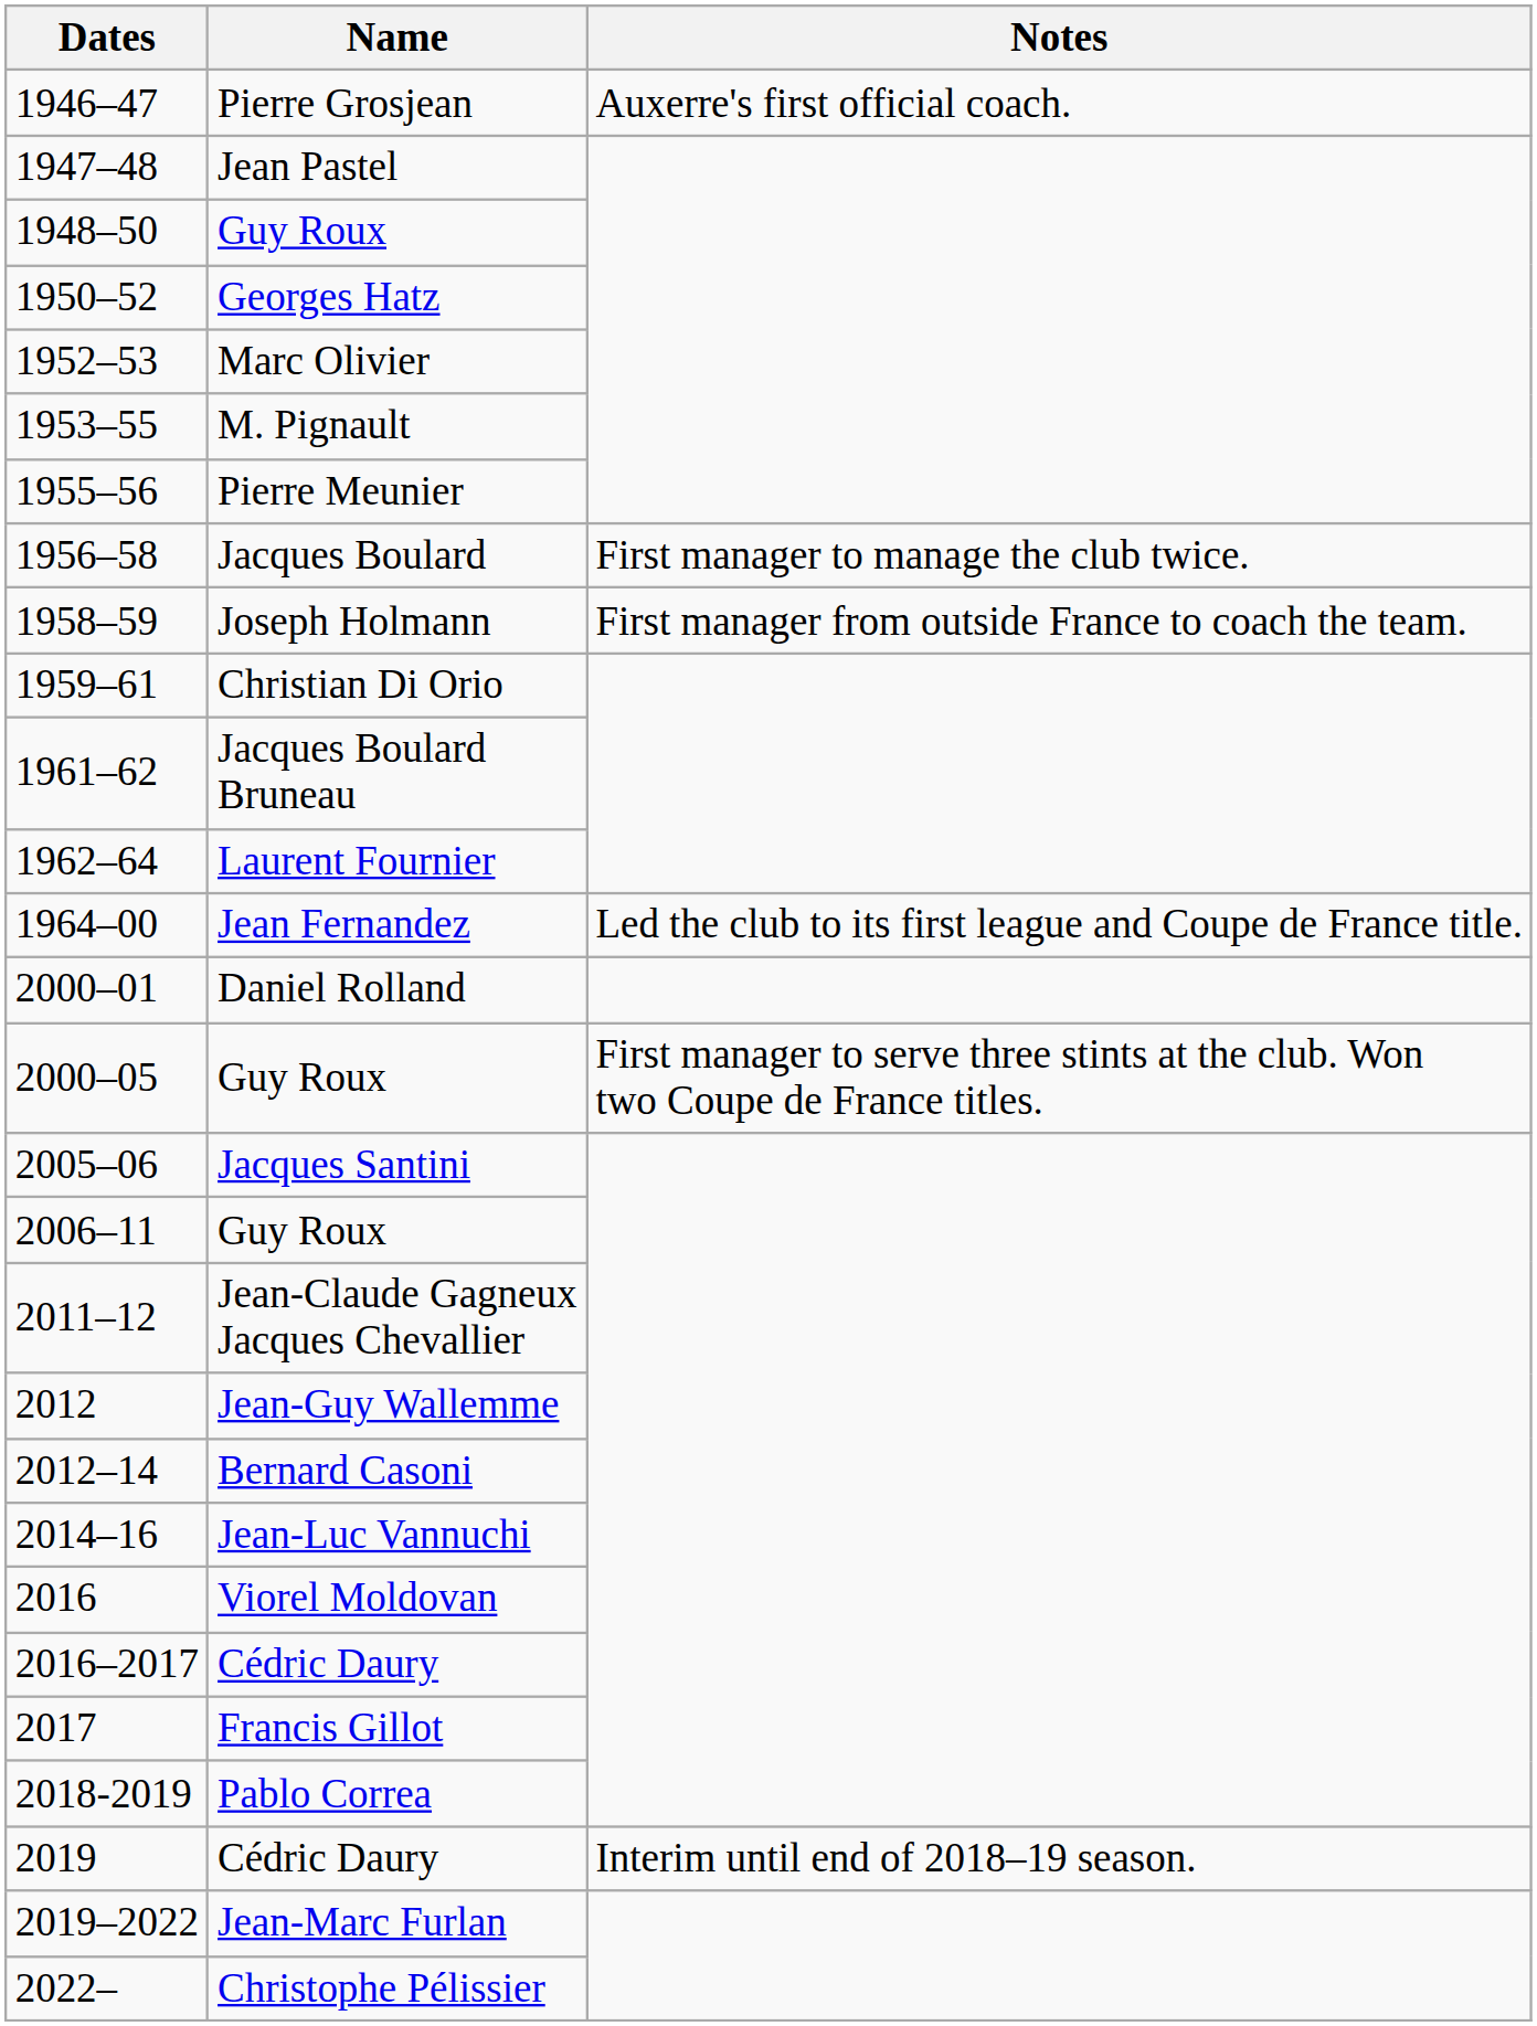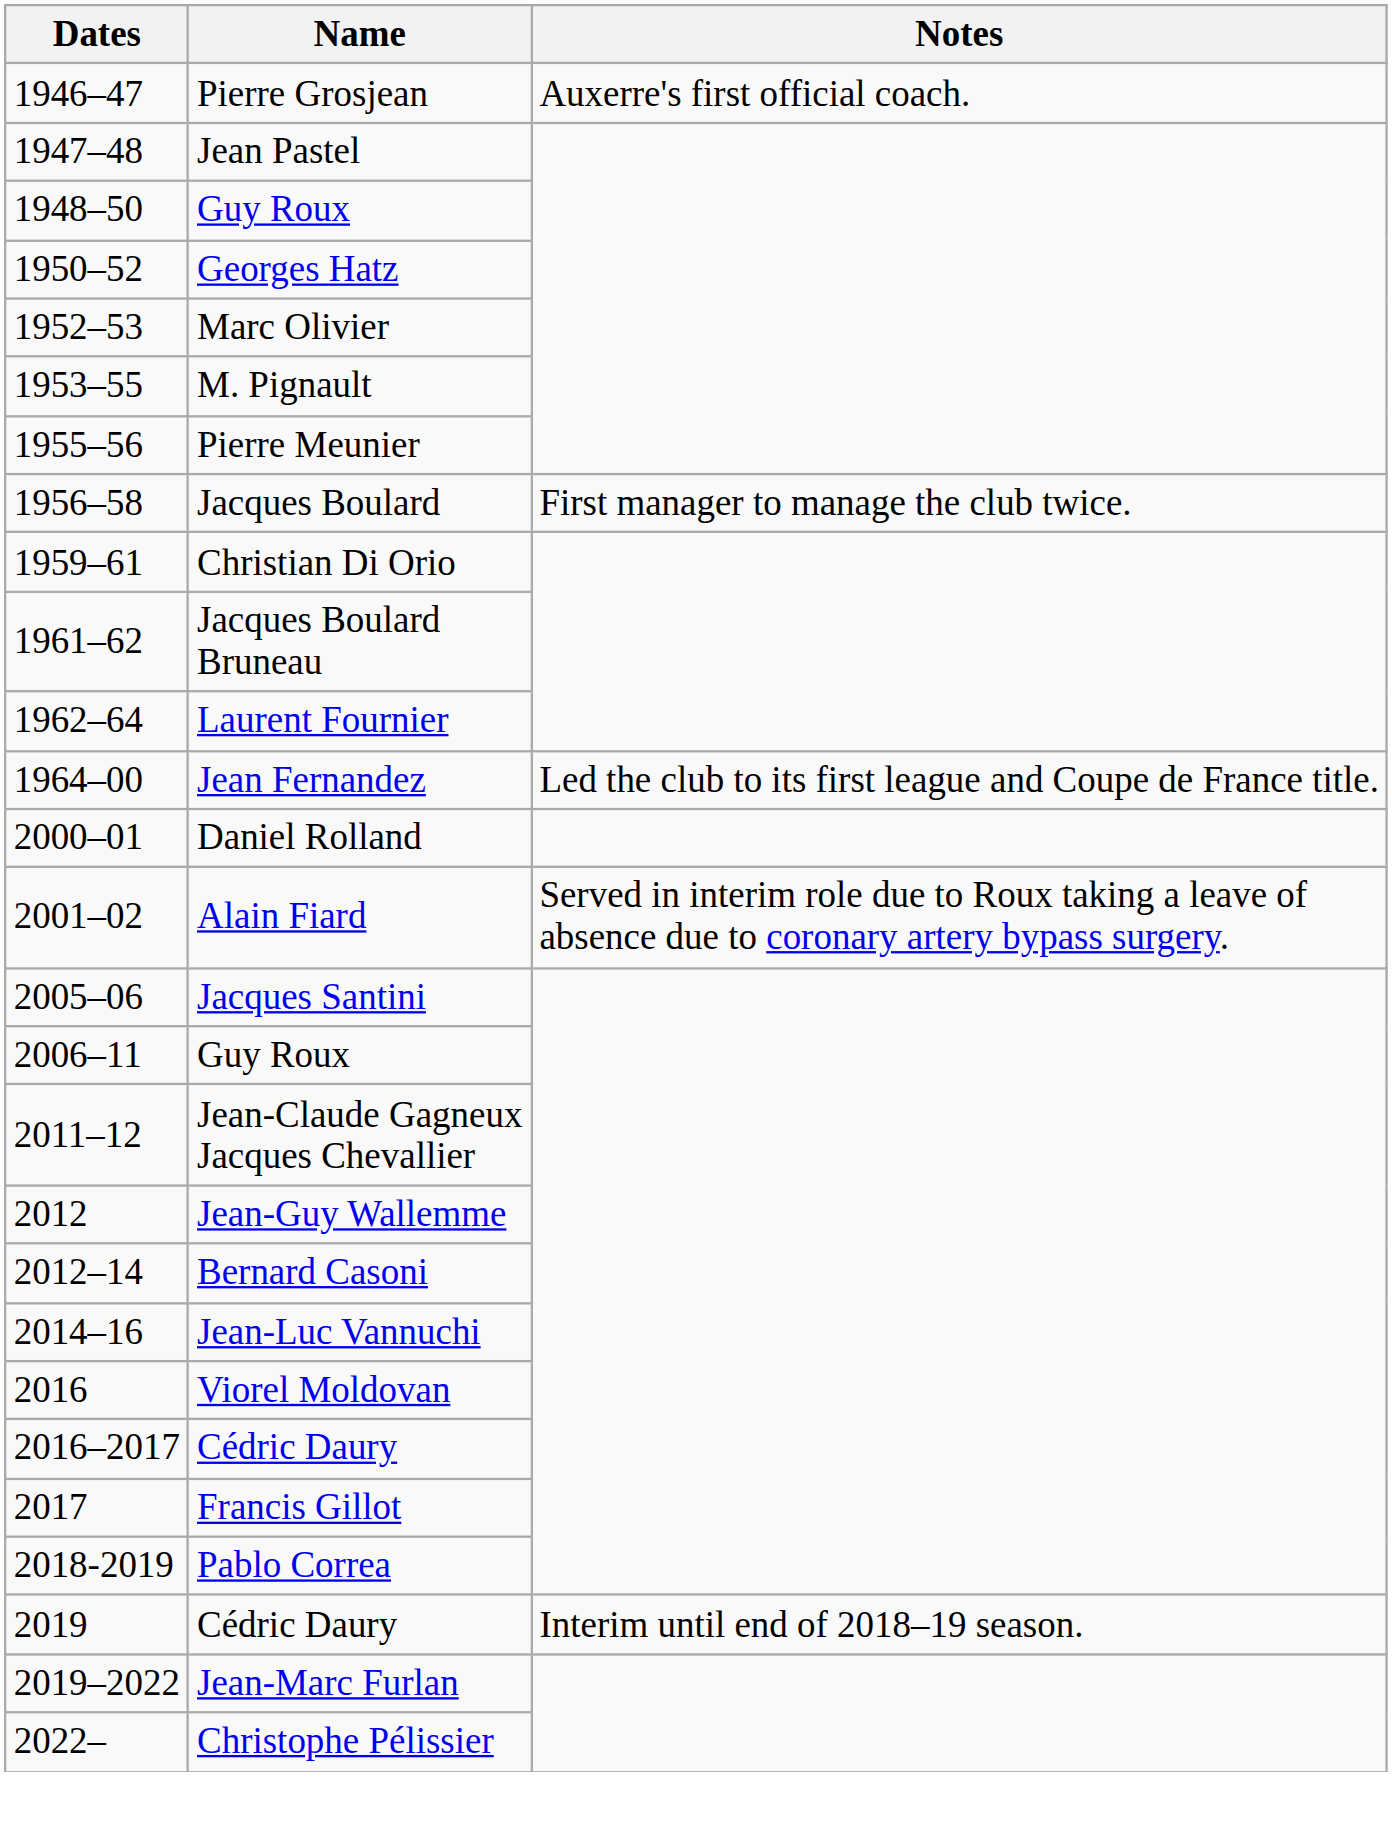- row: 1958–59 | Joseph Holmann | First manager from outside France to coach the team.
- row: 2000–05 | Guy Roux | First manager to serve three stints at the club. Won two Coupe de France titles.
+ row: 2001–02 | Alain Fiard | Served in interim role due to Roux taking a leave of absence due to coronary artery bypass surgery.
